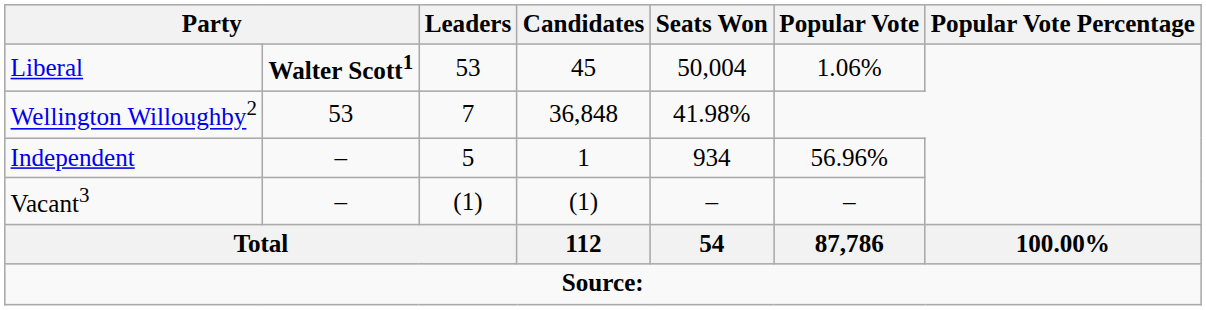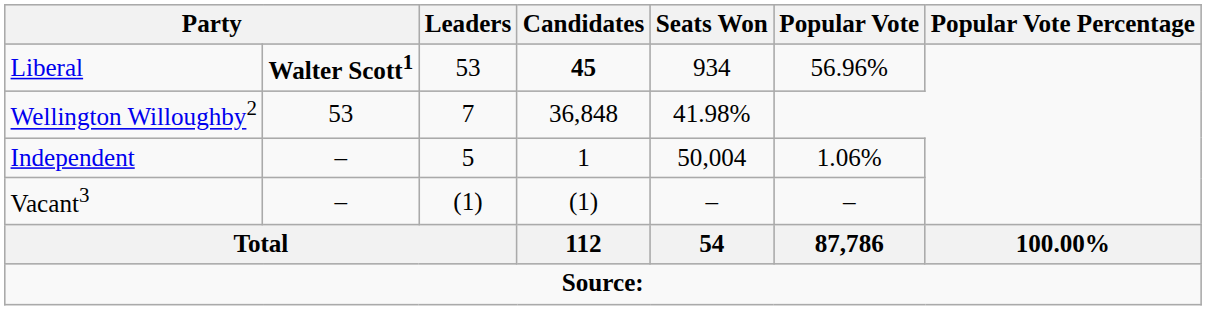Liberal | Candidates: normal -> bold
Liberal | Seats Won: 50,004 -> 934
Liberal | Popular Vote: 1.06% -> 56.96%
Independent | Seats Won: 934 -> 50,004
Independent | Popular Vote: 56.96% -> 1.06%
